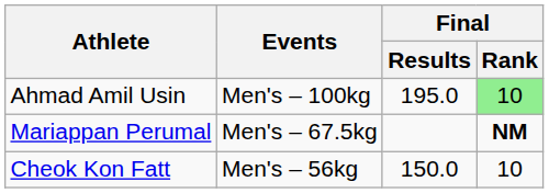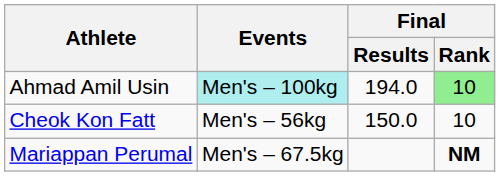Ahmad Amil Usin | Events: no background -> paleturquoise background
Ahmad Amil Usin | Final / Results: 195.0 -> 194.0
rows swapped: Cheok Kon Fatt <-> Mariappan Perumal
